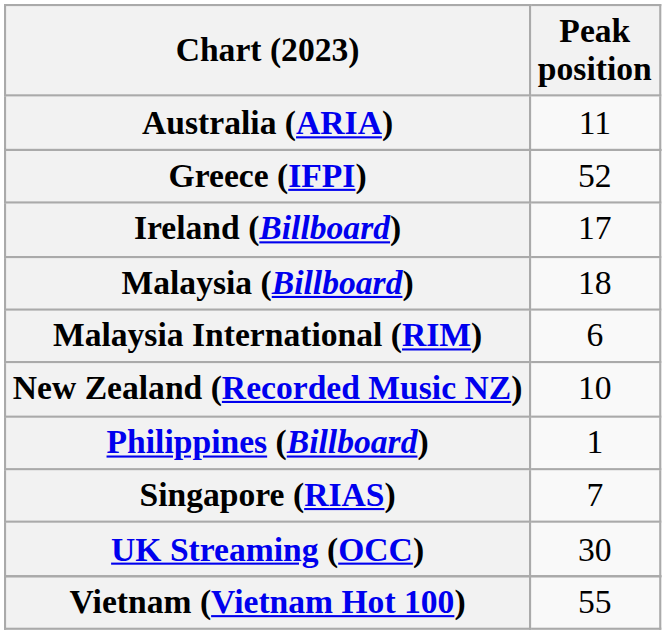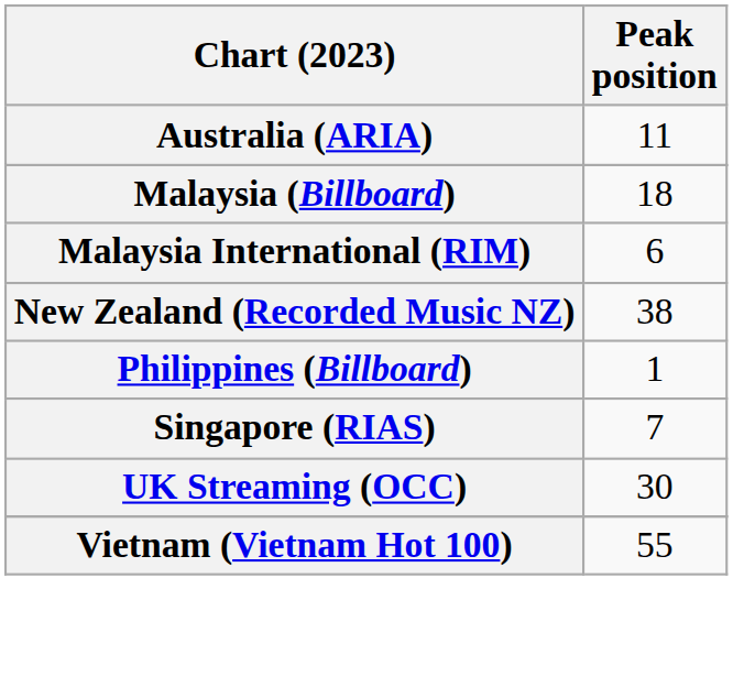- row: Greece (IFPI) | 52
- row: Ireland (Billboard) | 17
New Zealand (Recorded Music NZ) | Peak position: 10 -> 38
